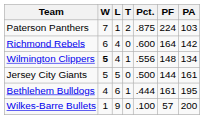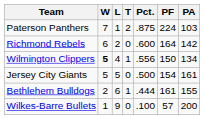Richmond Rebels | L: 4 -> 2
Wilmington Clippers | PF: 148 -> 150
Jersey City Giants | PF: 144 -> 154
Bethlehem Bulldogs | W: 4 -> 2
Bethlehem Bulldogs | PA: 195 -> 155
